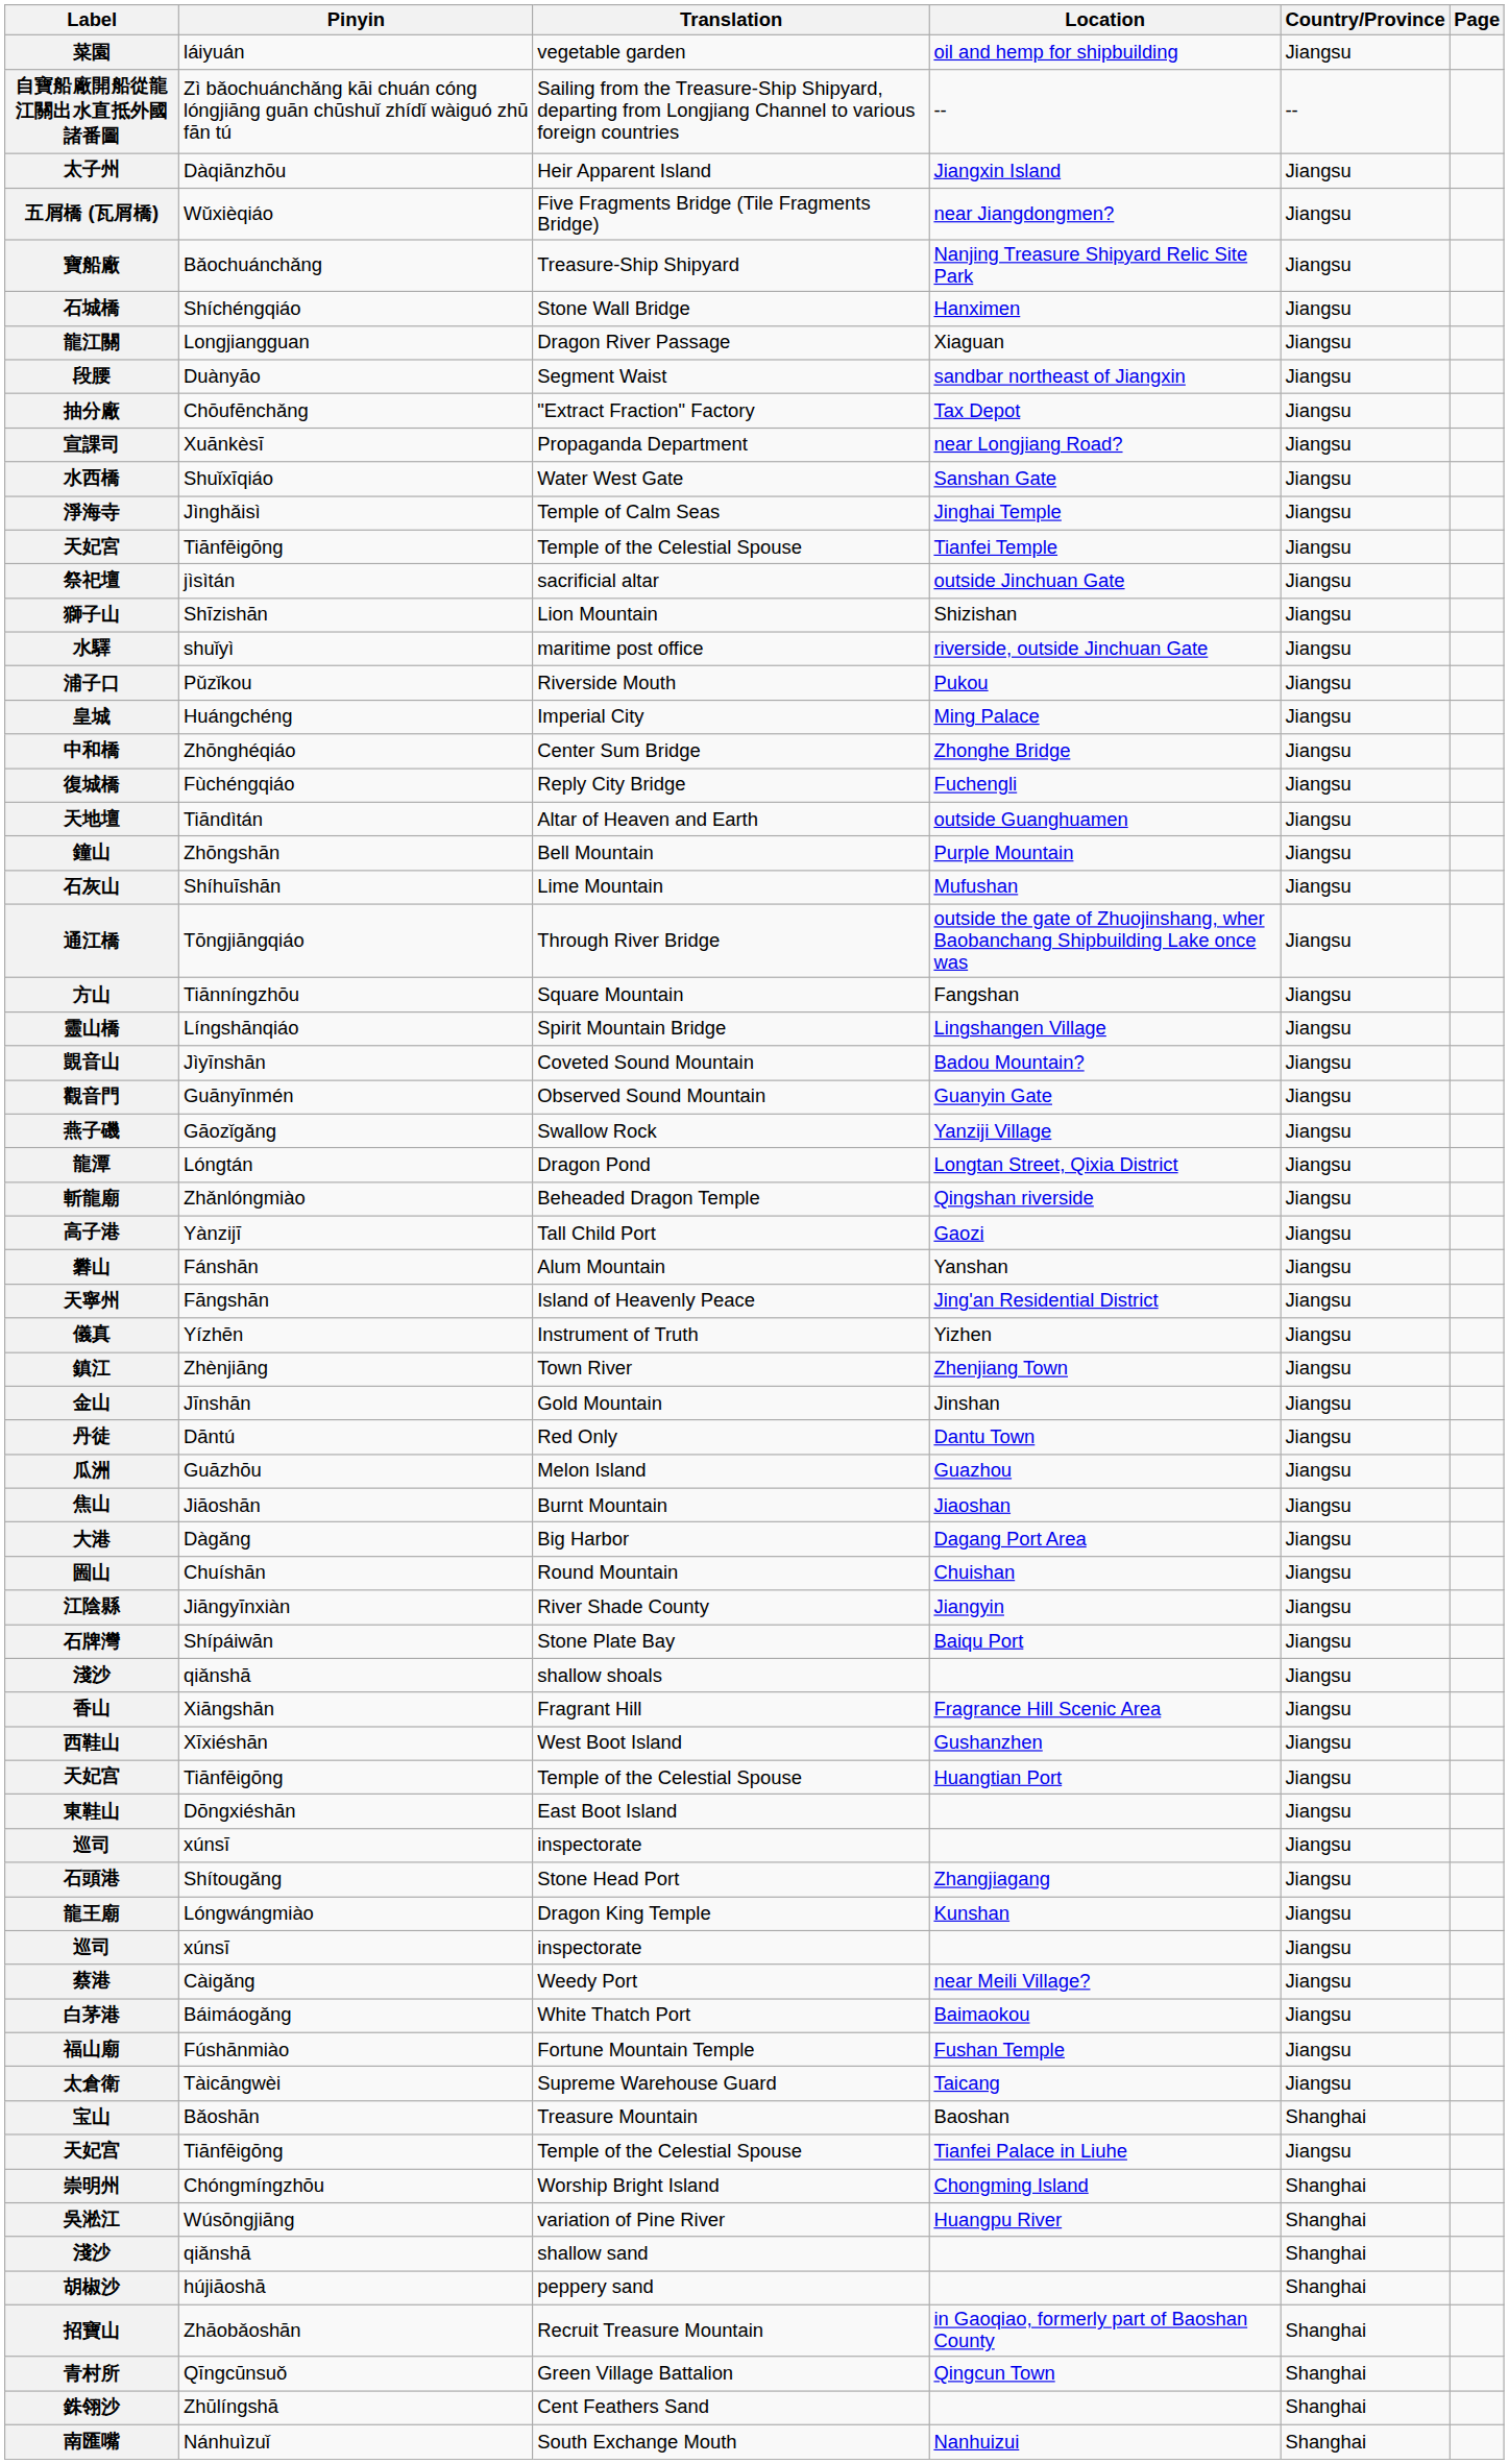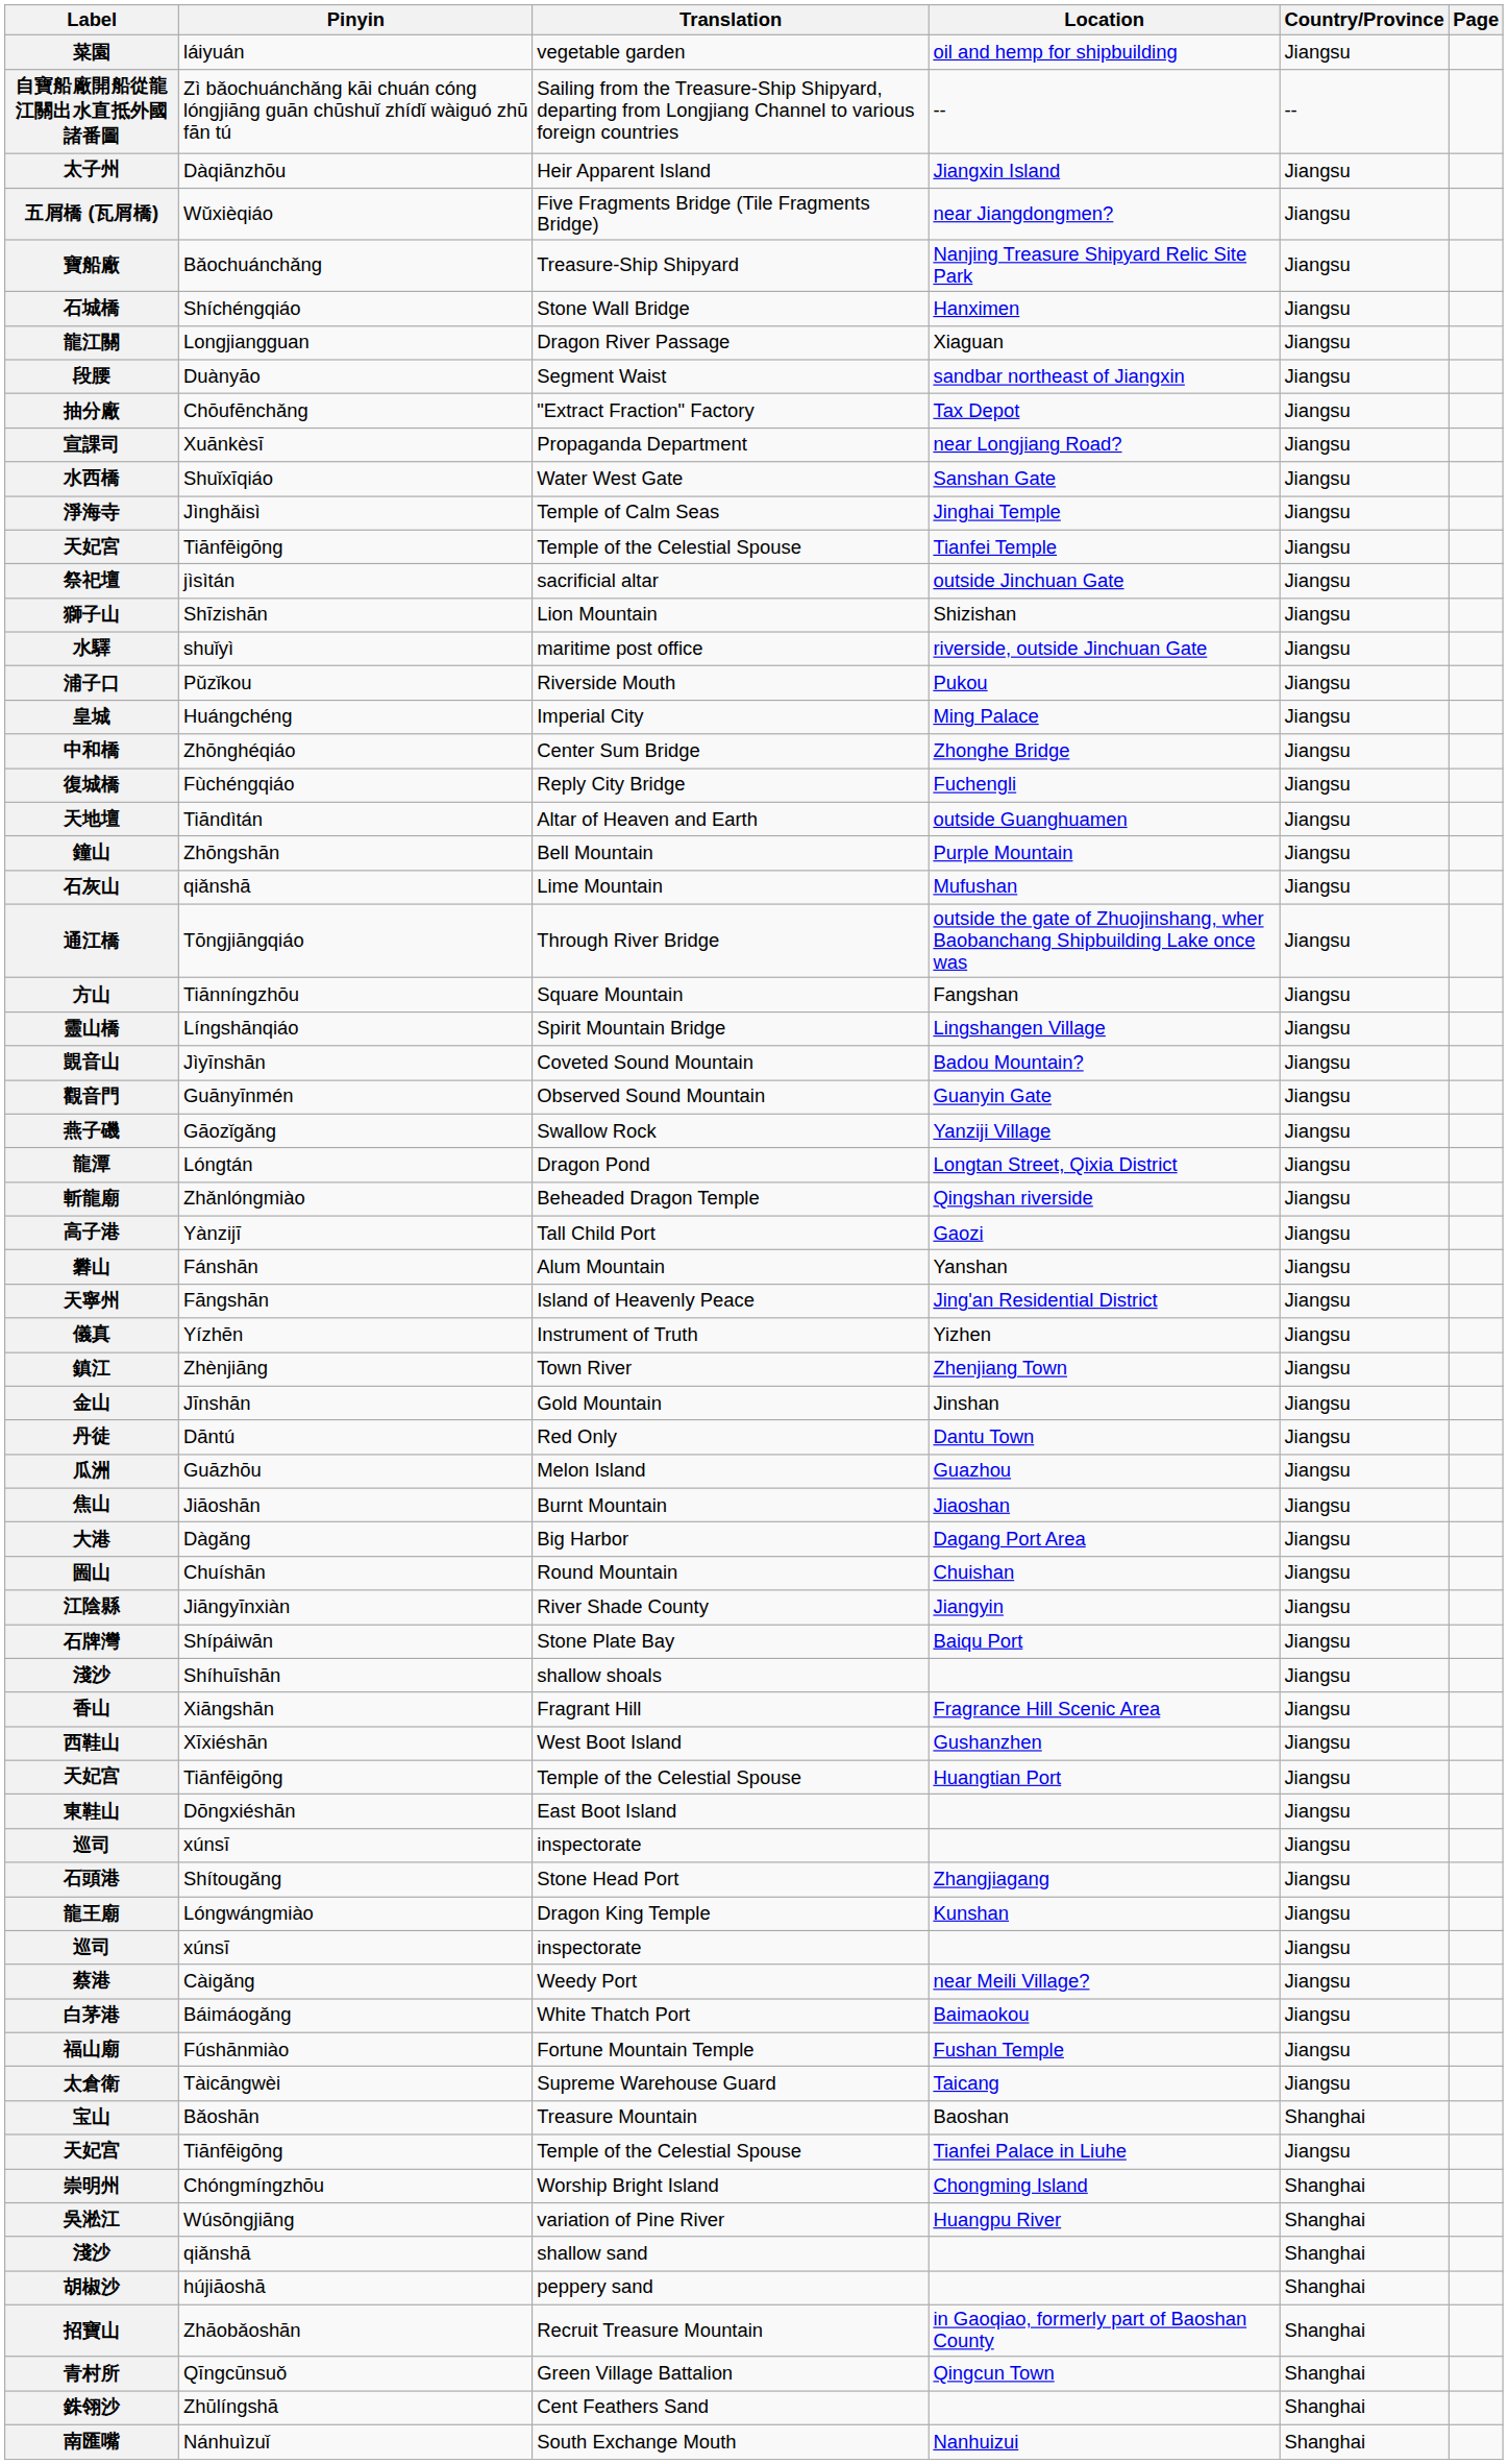石灰山 | Pinyin: Shíhuīshān -> qiǎnshā
淺沙 / shallow shoals | Pinyin: qiǎnshā -> Shíhuīshān
